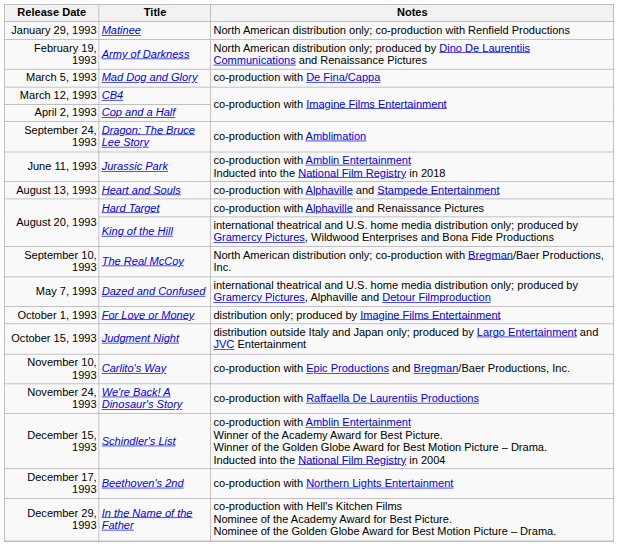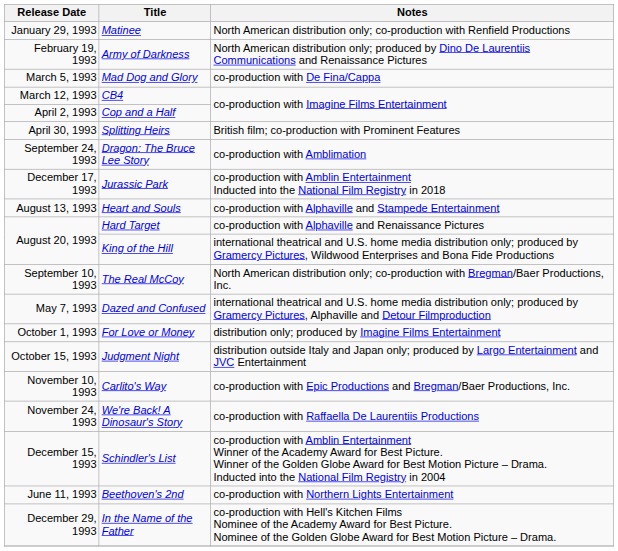+ row: April 30, 1993 | Splitting Heirs | British film; co-production with Prominent Features
Jurassic Park | Release Date: June 11, 1993 -> December 17, 1993
Beethoven's 2nd | Release Date: December 17, 1993 -> June 11, 1993
